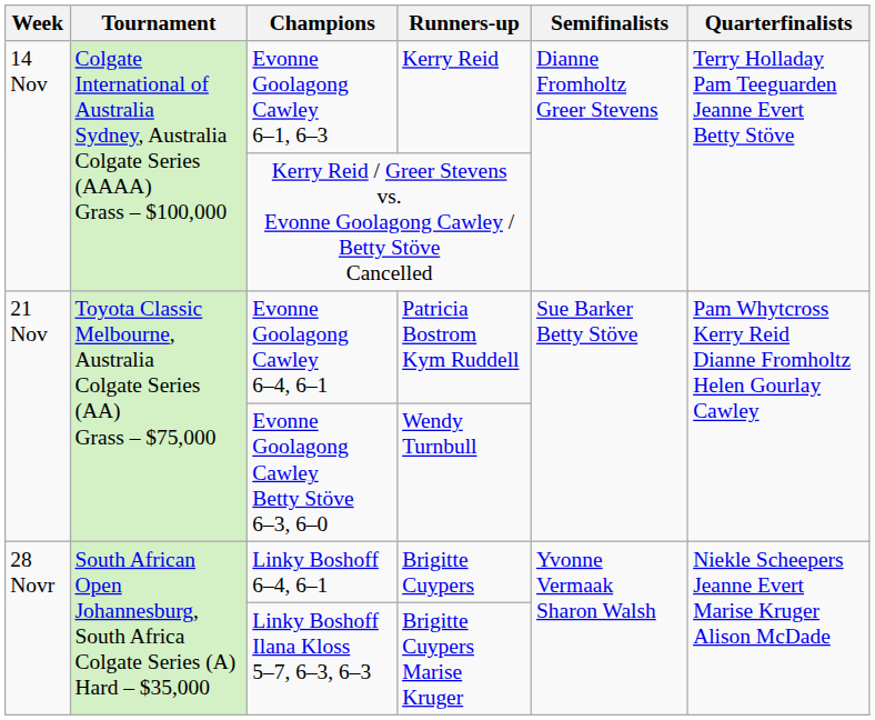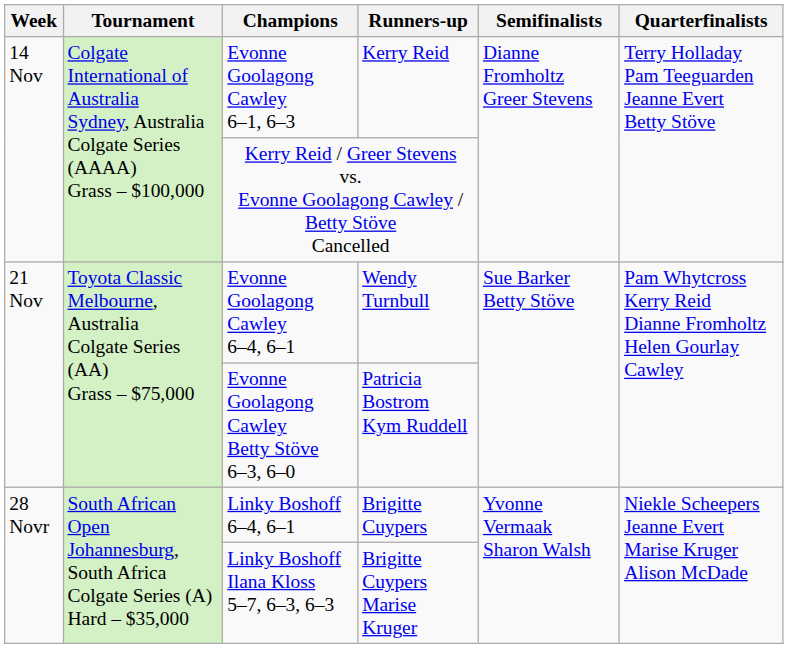Evonne Goolagong Cawley 6–4, 6–1 | Runners-up: Patricia Bostrom Kym Ruddell -> Wendy Turnbull
Evonne Goolagong Cawley Betty Stöve 6–3, 6–0 | Runners-up: Wendy Turnbull -> Patricia Bostrom Kym Ruddell
